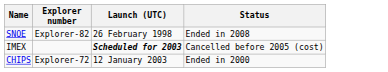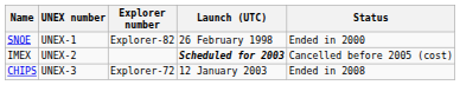+ column: UNEX number | UNEX-1 | UNEX-2 | UNEX-3
SNOE | Status: Ended in 2008 -> Ended in 2000
CHIPS | Status: Ended in 2000 -> Ended in 2008
